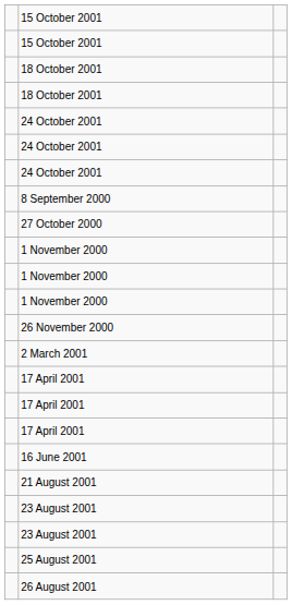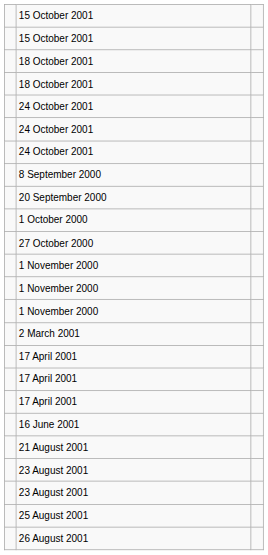+ row: 20 September 2000
+ row: 1 October 2000
- row: 26 November 2000
